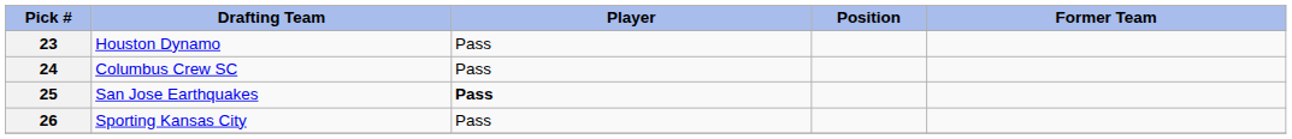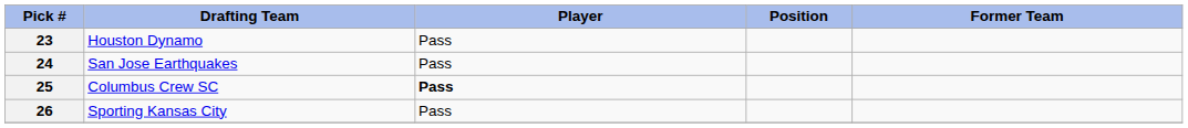24 | Drafting Team: Columbus Crew SC -> San Jose Earthquakes
25 | Drafting Team: San Jose Earthquakes -> Columbus Crew SC
